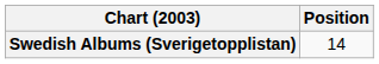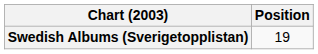Swedish Albums (Sverigetopplistan) | Position: 14 -> 19
